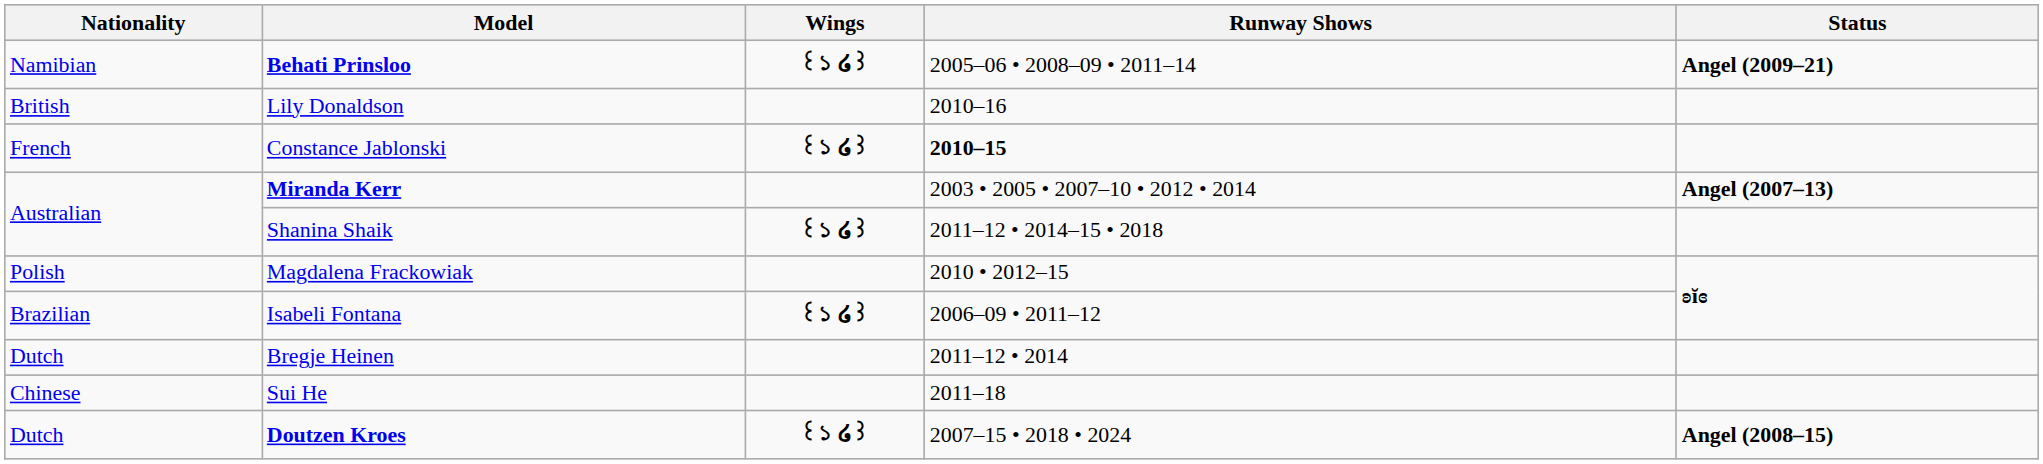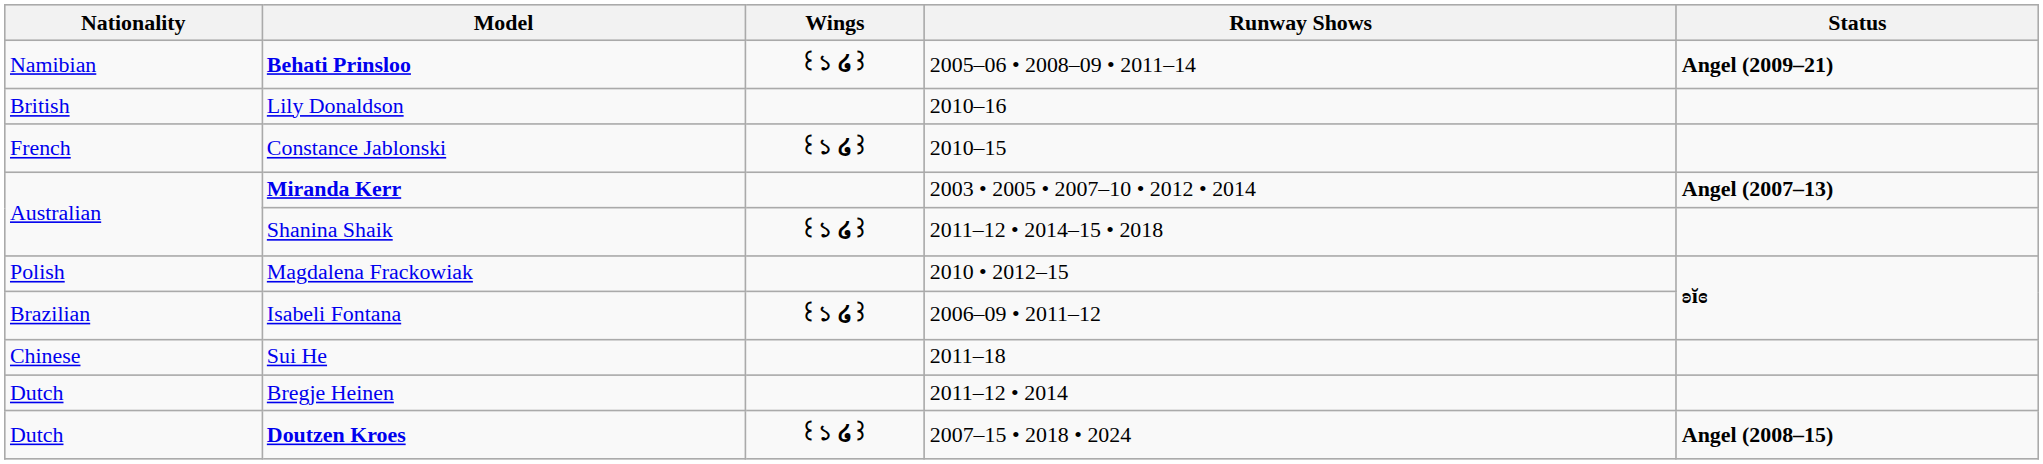Constance Jablonski | Runway Shows: bold -> normal
rows swapped: Bregje Heinen <-> Sui He
